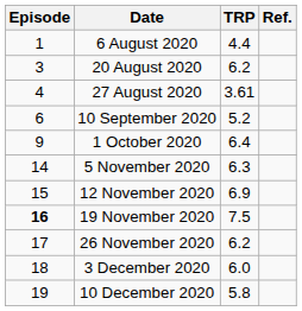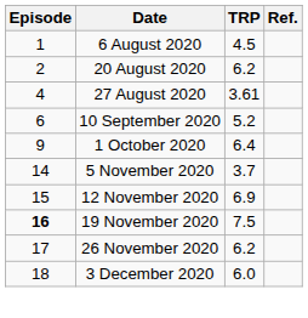6 August 2020 | TRP: 4.4 -> 4.5
20 August 2020 | Episode: 3 -> 2
5 November 2020 | TRP: 6.3 -> 3.7
- row: 19 | 10 December 2020 | 5.8
